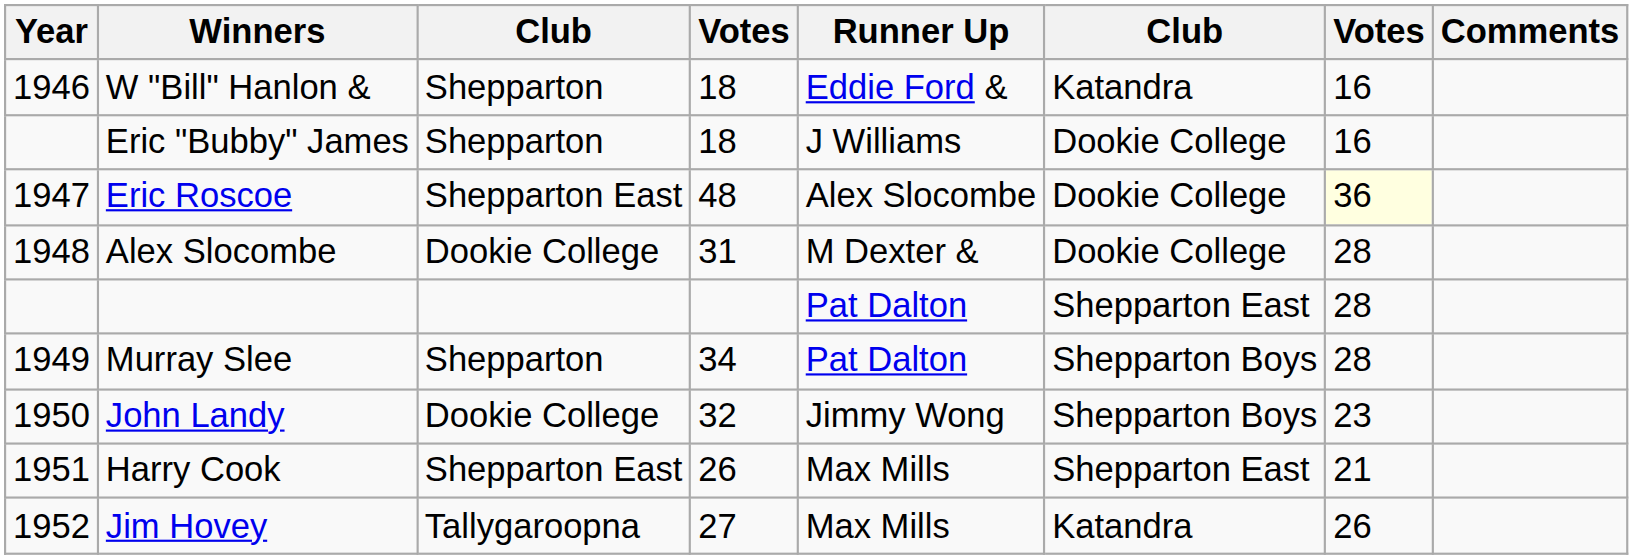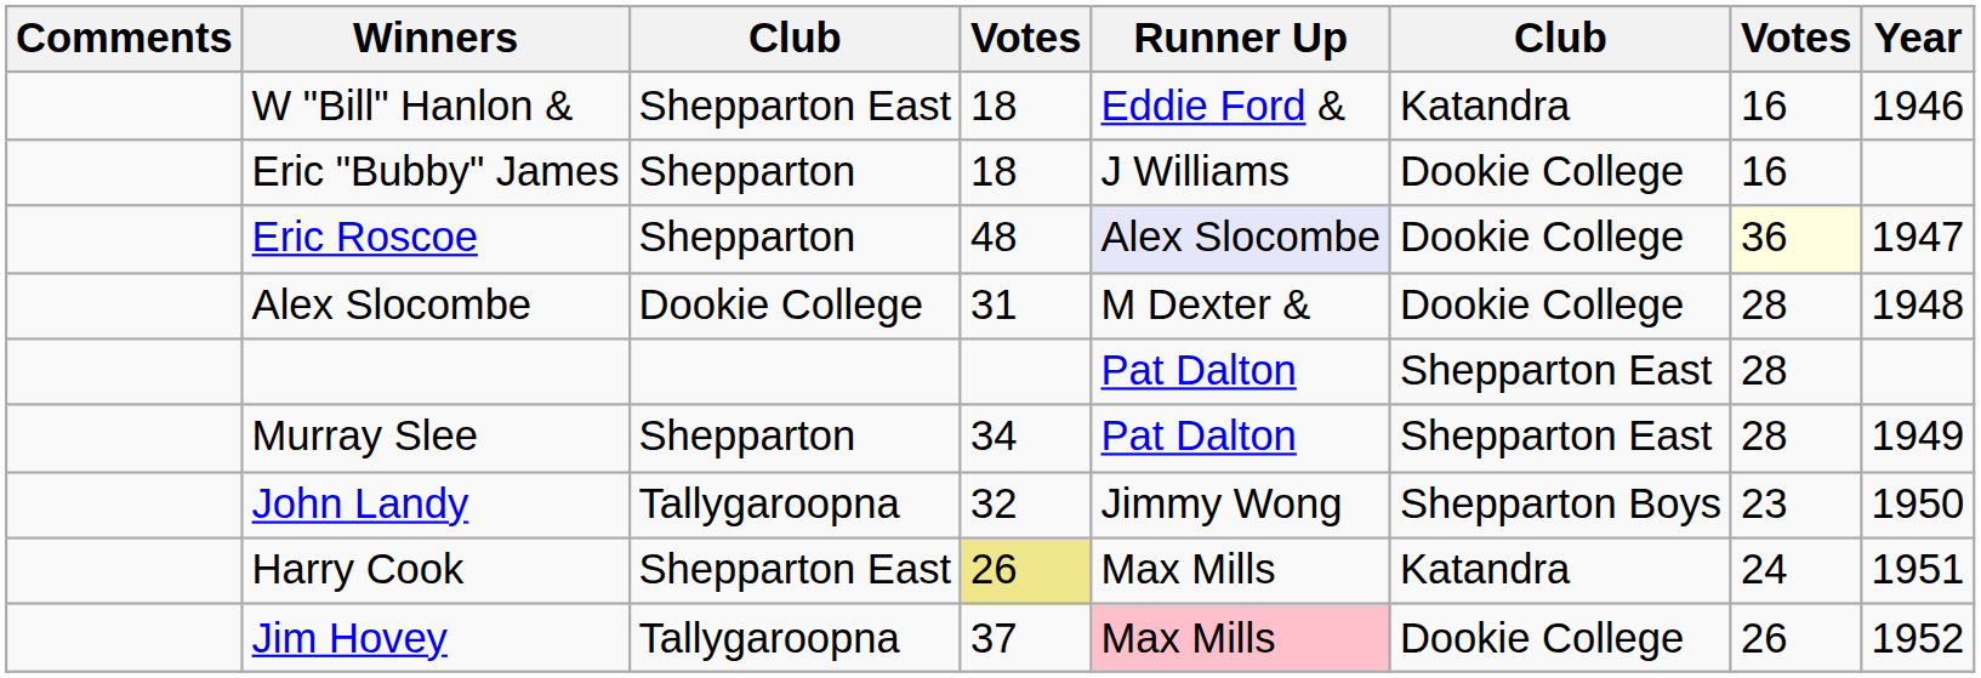columns swapped: Year <-> Comments
W "Bill" Hanlon & | column 3: Shepparton -> Shepparton East
Eric Roscoe | column 3: Shepparton East -> Shepparton
Eric Roscoe | Runner Up: no background -> lavender background
Murray Slee | column 6: Shepparton Boys -> Shepparton East
John Landy | column 3: Dookie College -> Tallygaroopna
Harry Cook | column 4: no background -> khaki background
Harry Cook | column 6: Shepparton East -> Katandra
Harry Cook | column 7: 21 -> 24
Jim Hovey | column 4: 27 -> 37
Jim Hovey | Runner Up: no background -> pink background
Jim Hovey | column 6: Katandra -> Dookie College
